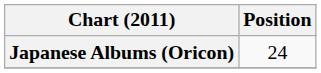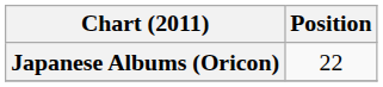Japanese Albums (Oricon) | Position: 24 -> 22
